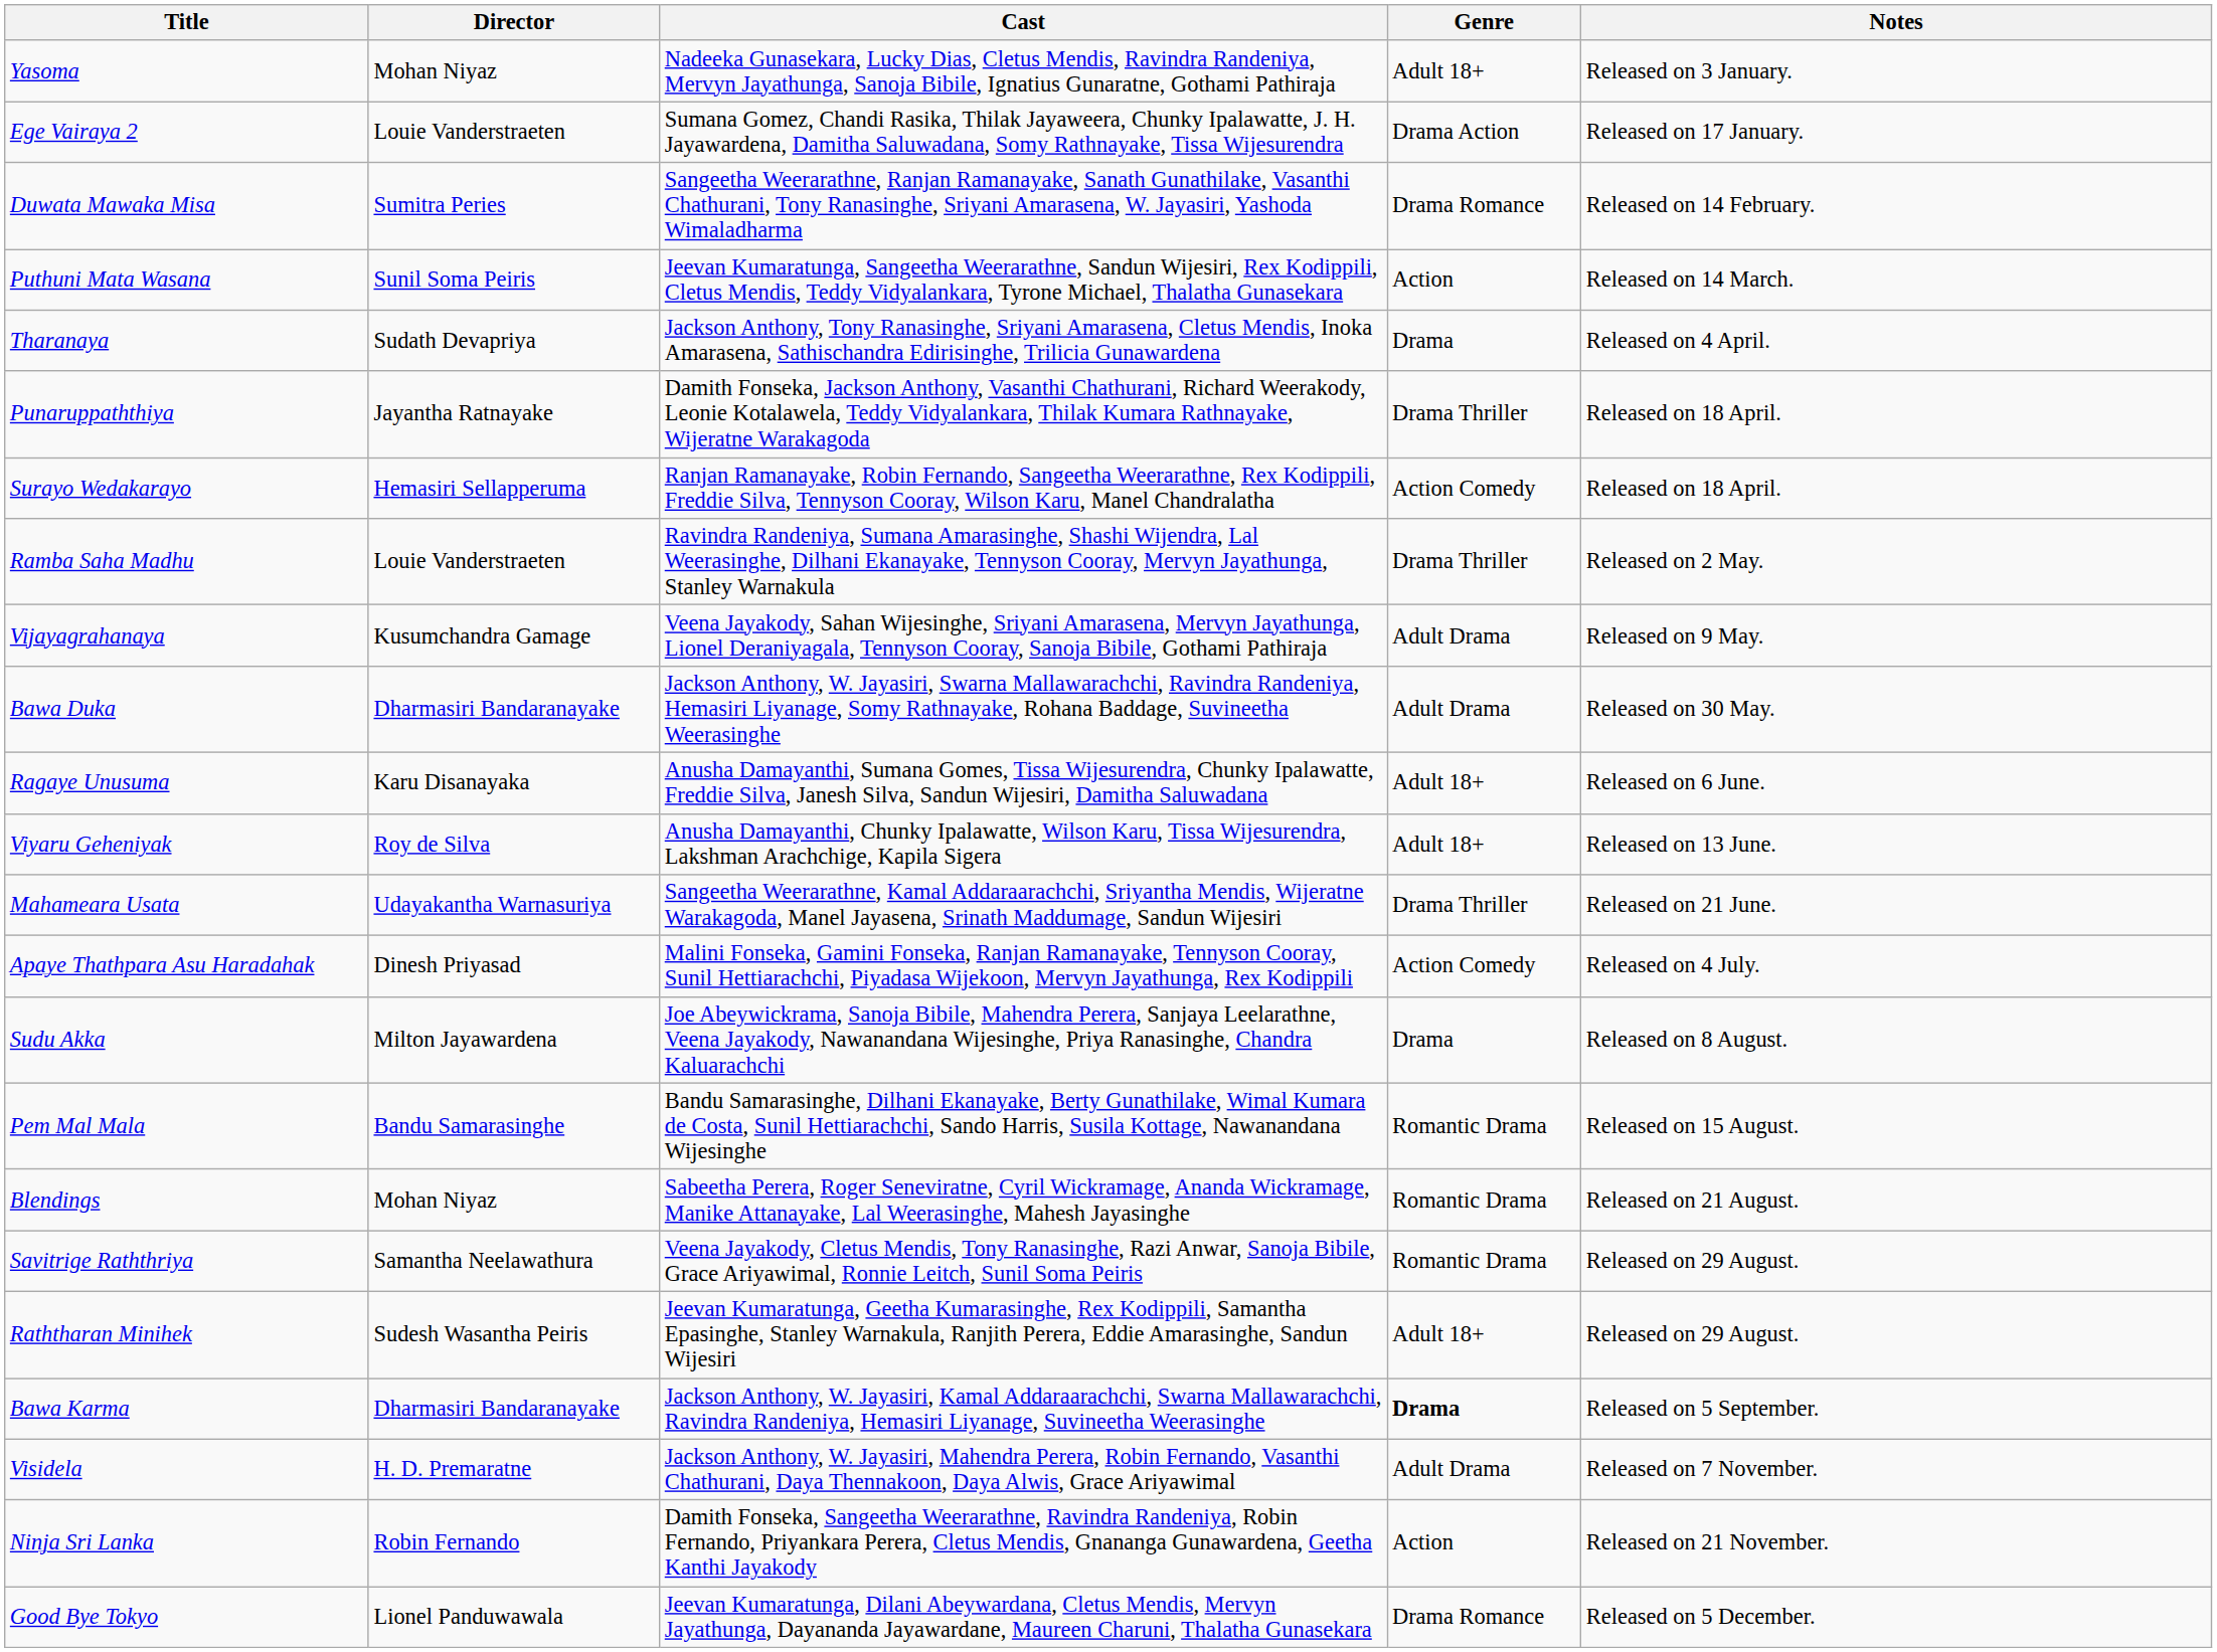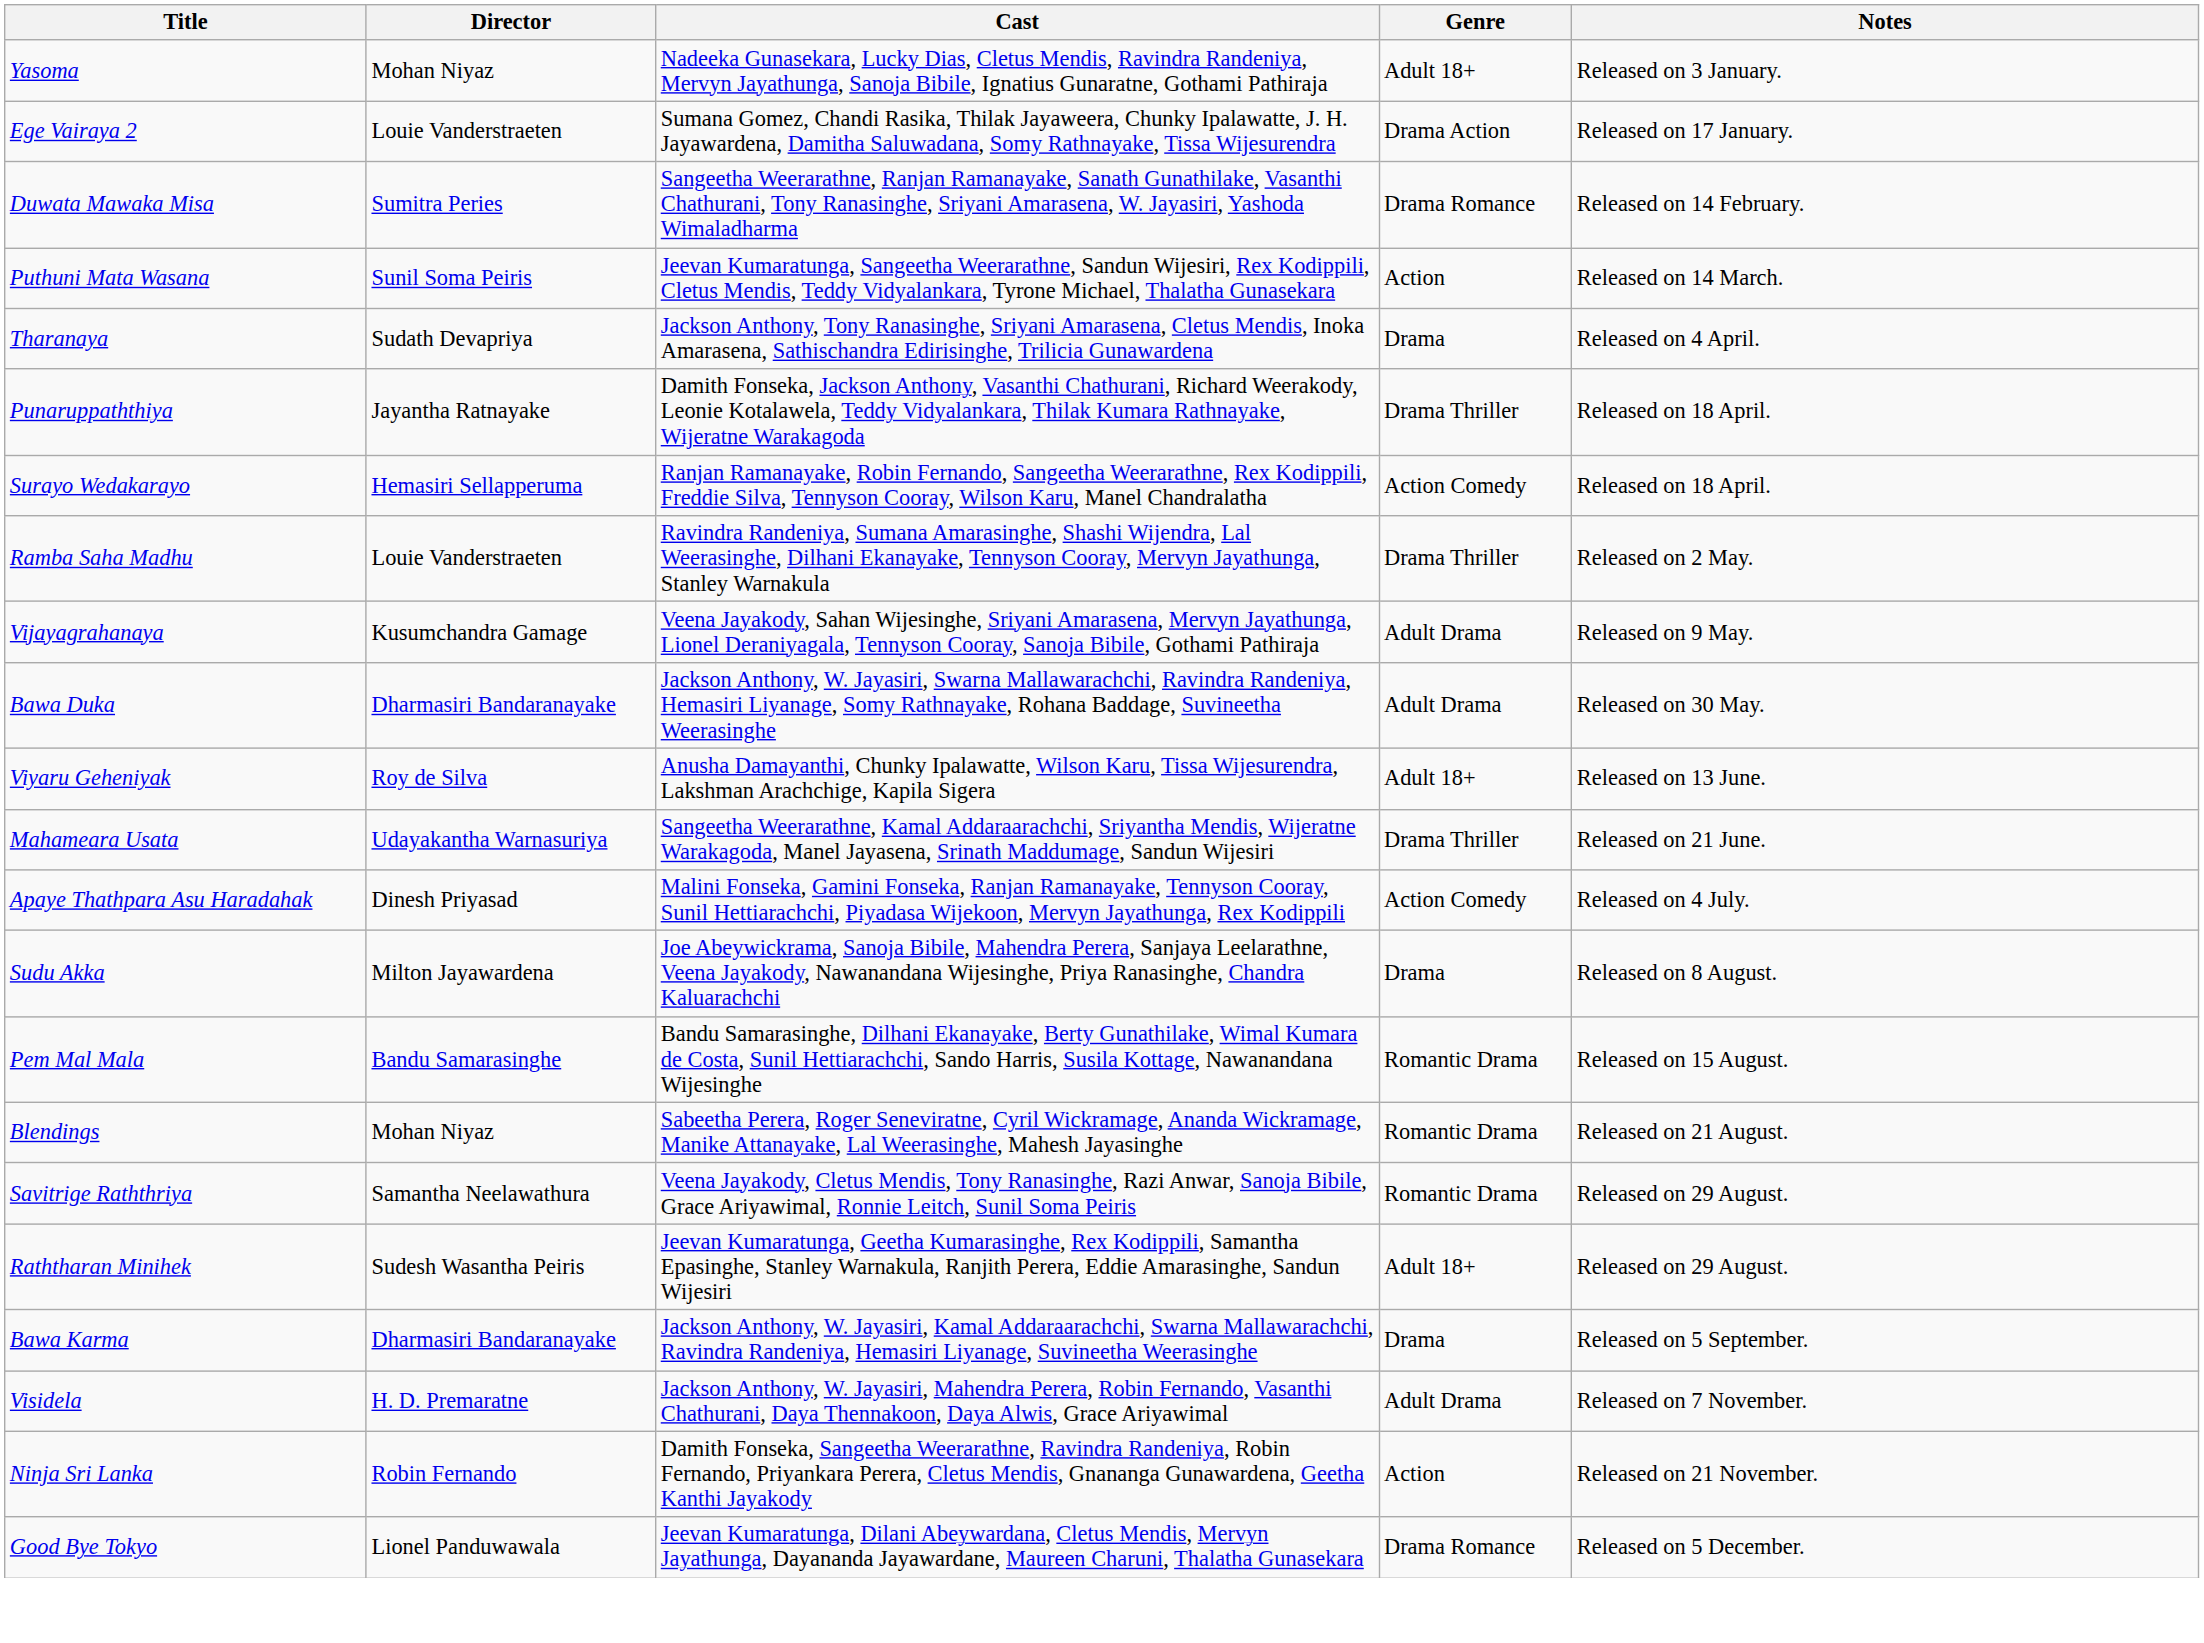- row: Ragaye Unusuma | Karu Disanayaka | Anusha Damayanthi, Sumana Gomes, Tissa Wijesurendra, Chunky Ipalawatte, Freddie Silva, Janesh Silva, Sandun Wijesiri, Damitha Saluwadana | Adult 18+ | Released on 6 June.
Bawa Karma | Genre: bold -> normal
